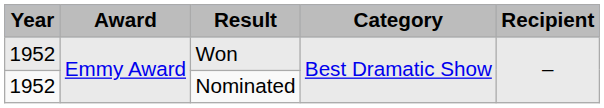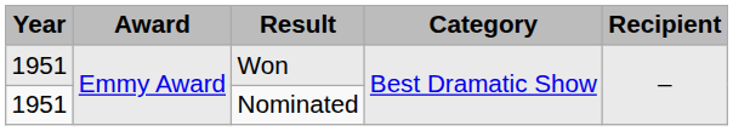Won | Year: 1952 -> 1951
Nominated | Year: 1952 -> 1951
